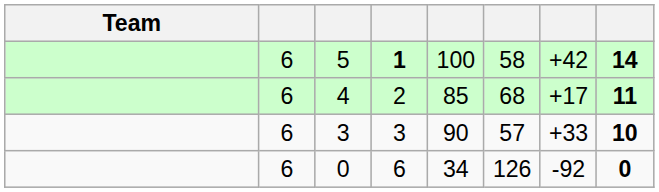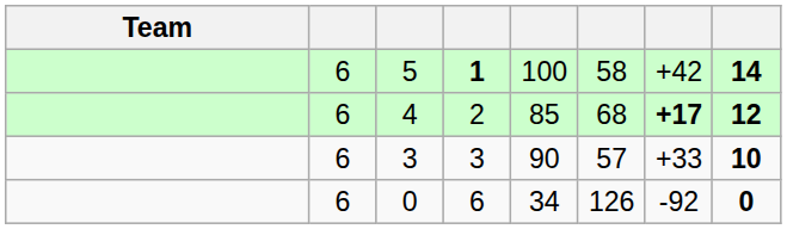4 | column 7: normal -> bold
4 | column 8: 11 -> 12
